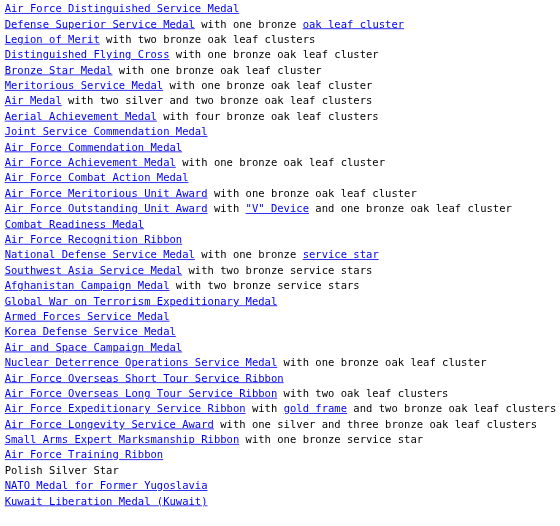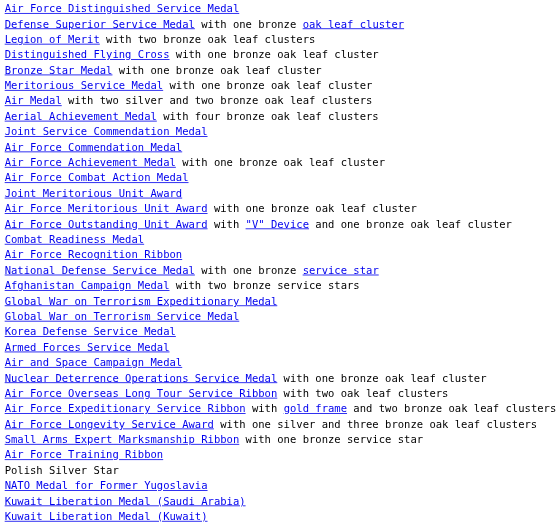+ row: Joint Meritorious Unit Award
- row: Southwest Asia Service Medal with two bronze service stars
+ row: Global War on Terrorism Service Medal
rows swapped: Korea Defense Service Medal <-> Armed Forces Service Medal
- row: Air Force Overseas Short Tour Service Ribbon
+ row: Kuwait Liberation Medal (Saudi Arabia)
